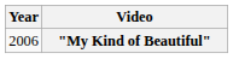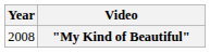"My Kind of Beautiful" | Year: 2006 -> 2008
